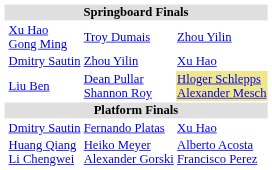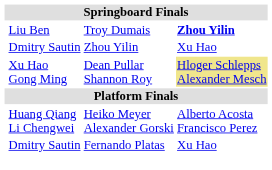Troy Dumais | column 2: Xu Hao Gong Ming -> Liu Ben
Troy Dumais | column 4: normal -> bold
Dean Pullar Shannon Roy | column 2: Liu Ben -> Xu Hao Gong Ming
rows swapped: Fernando Platas <-> Heiko Meyer Alexander Gorski
